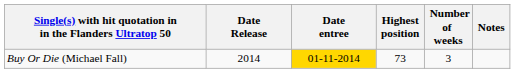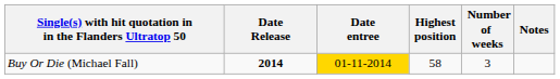Buy Or Die (Michael Fall) | Date Release: normal -> bold
Buy Or Die (Michael Fall) | Highest position: 73 -> 58
